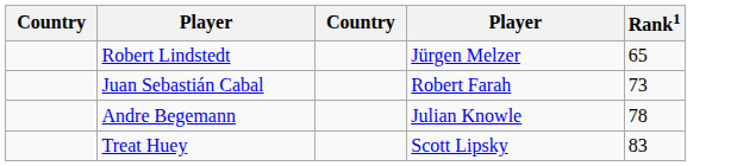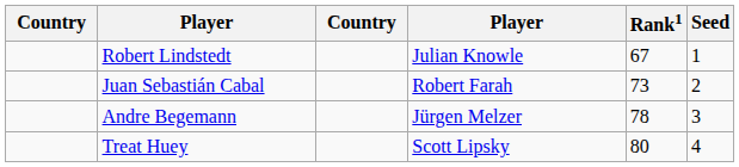+ column: Seed | 1 | 2 | 3 | 4
Robert Lindstedt | column 4: Jürgen Melzer -> Julian Knowle
Robert Lindstedt | Rank1: 65 -> 67
Andre Begemann | column 4: Julian Knowle -> Jürgen Melzer
Treat Huey | Rank1: 83 -> 80
